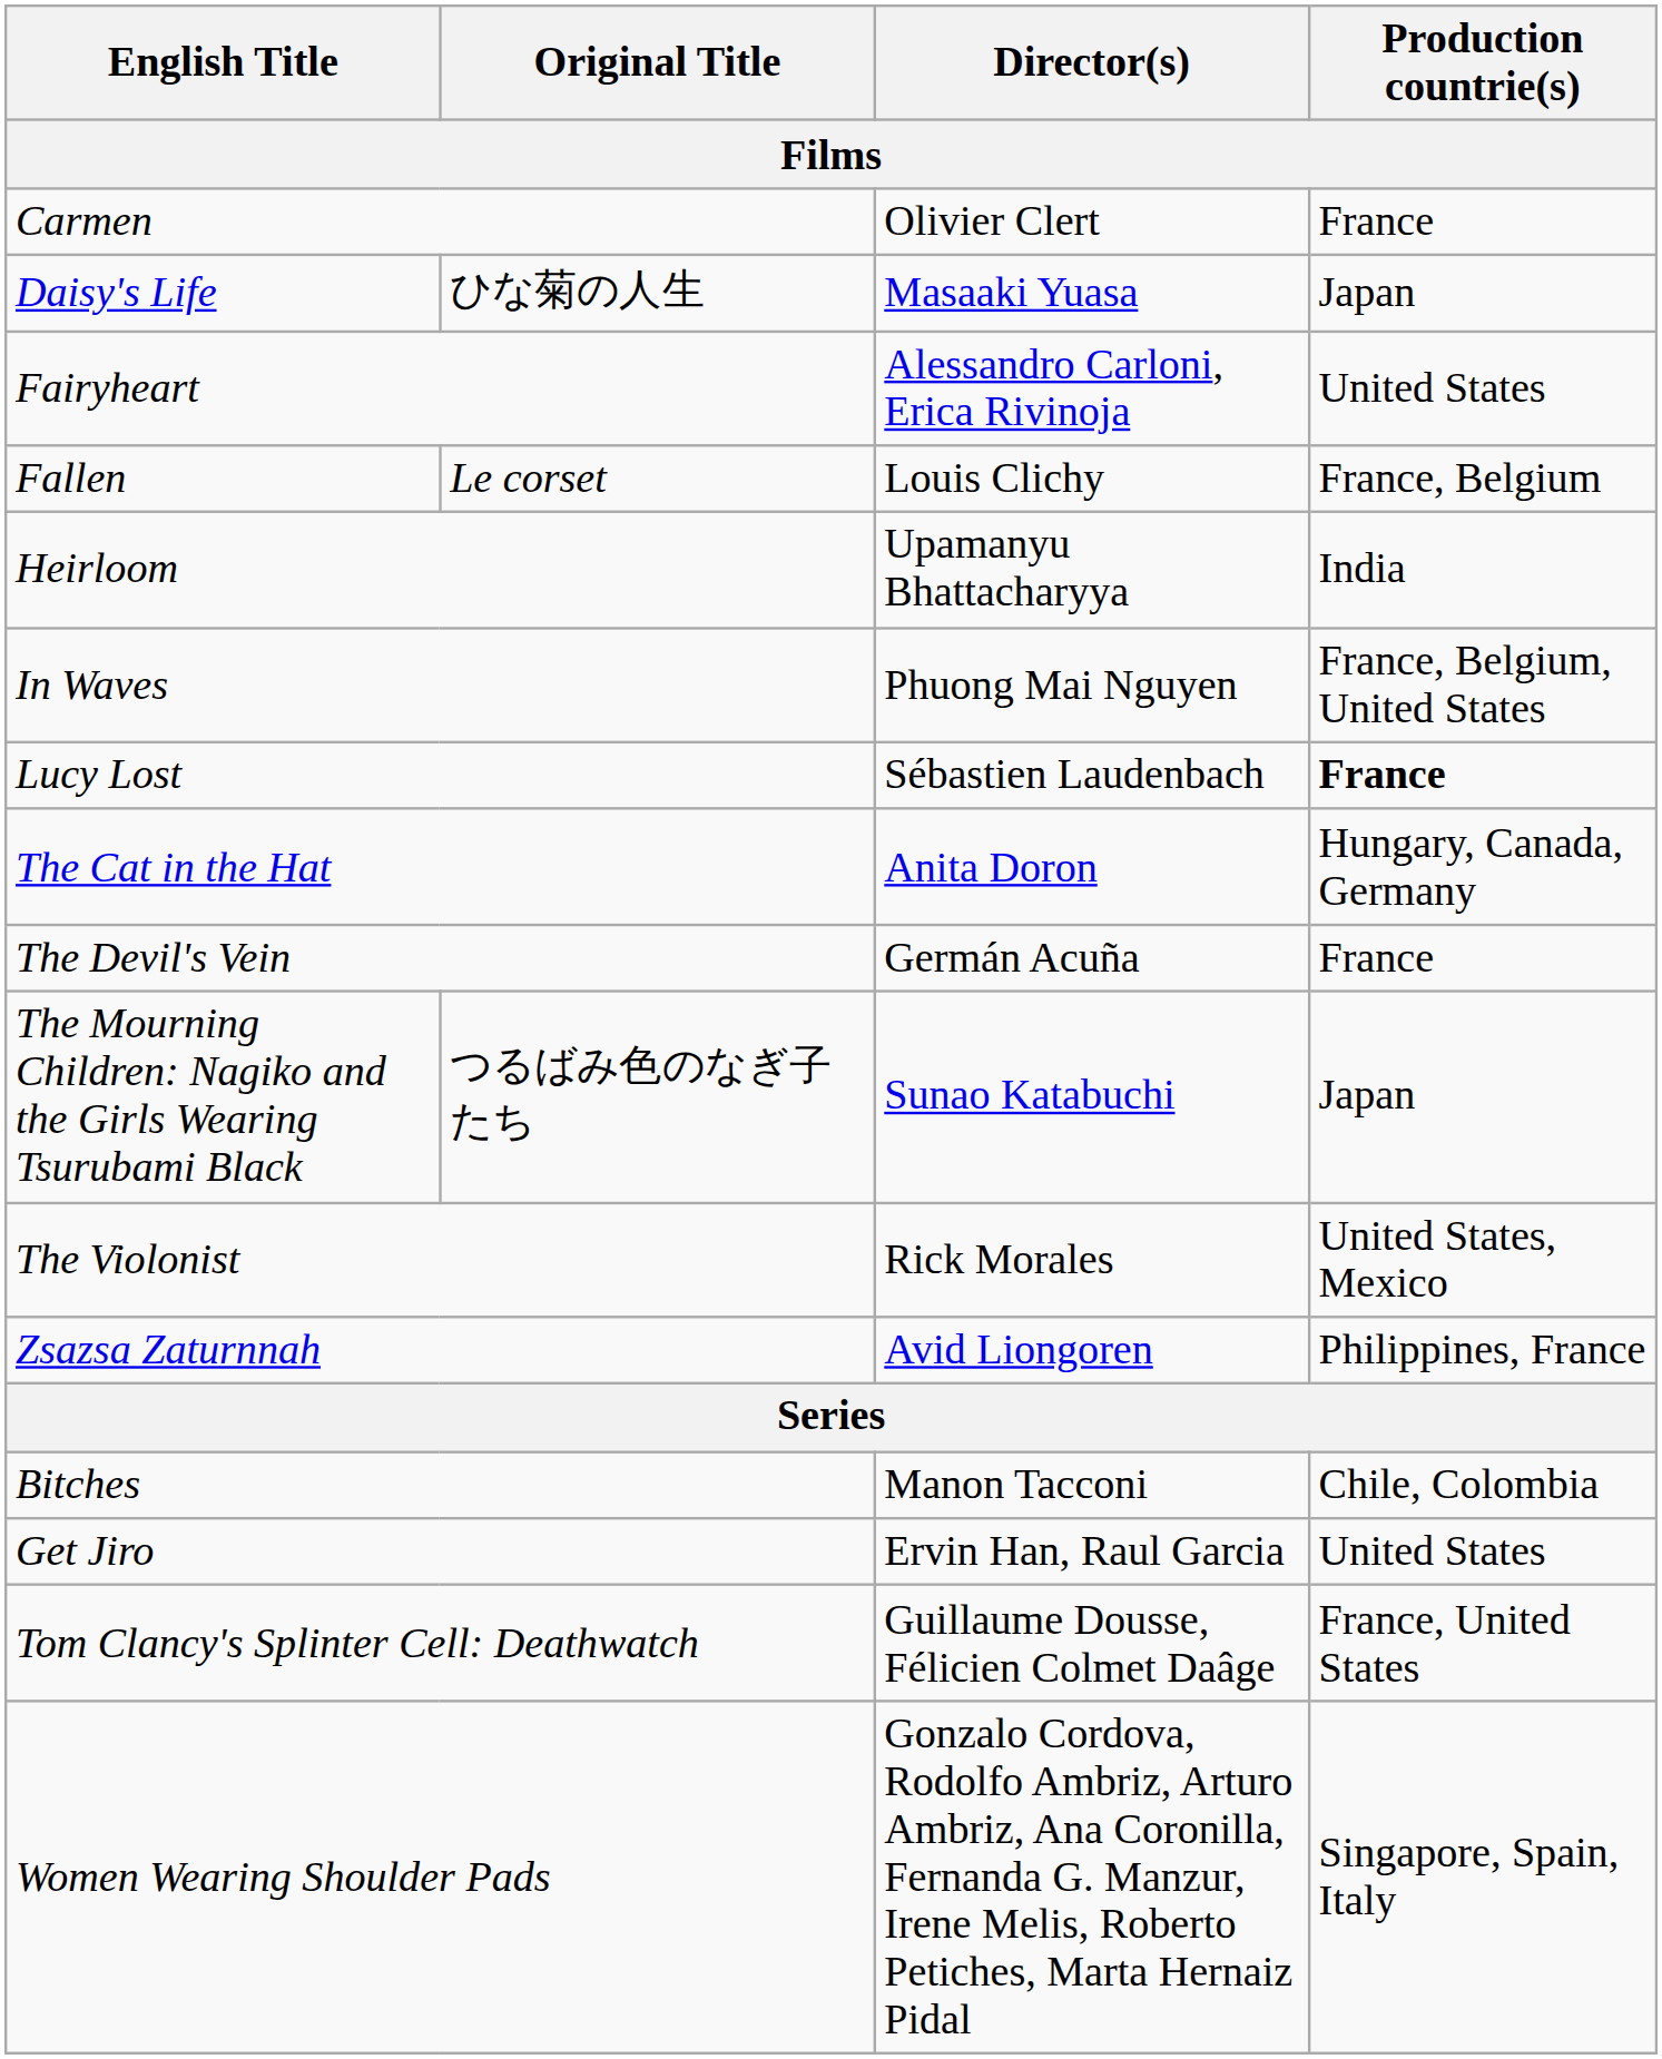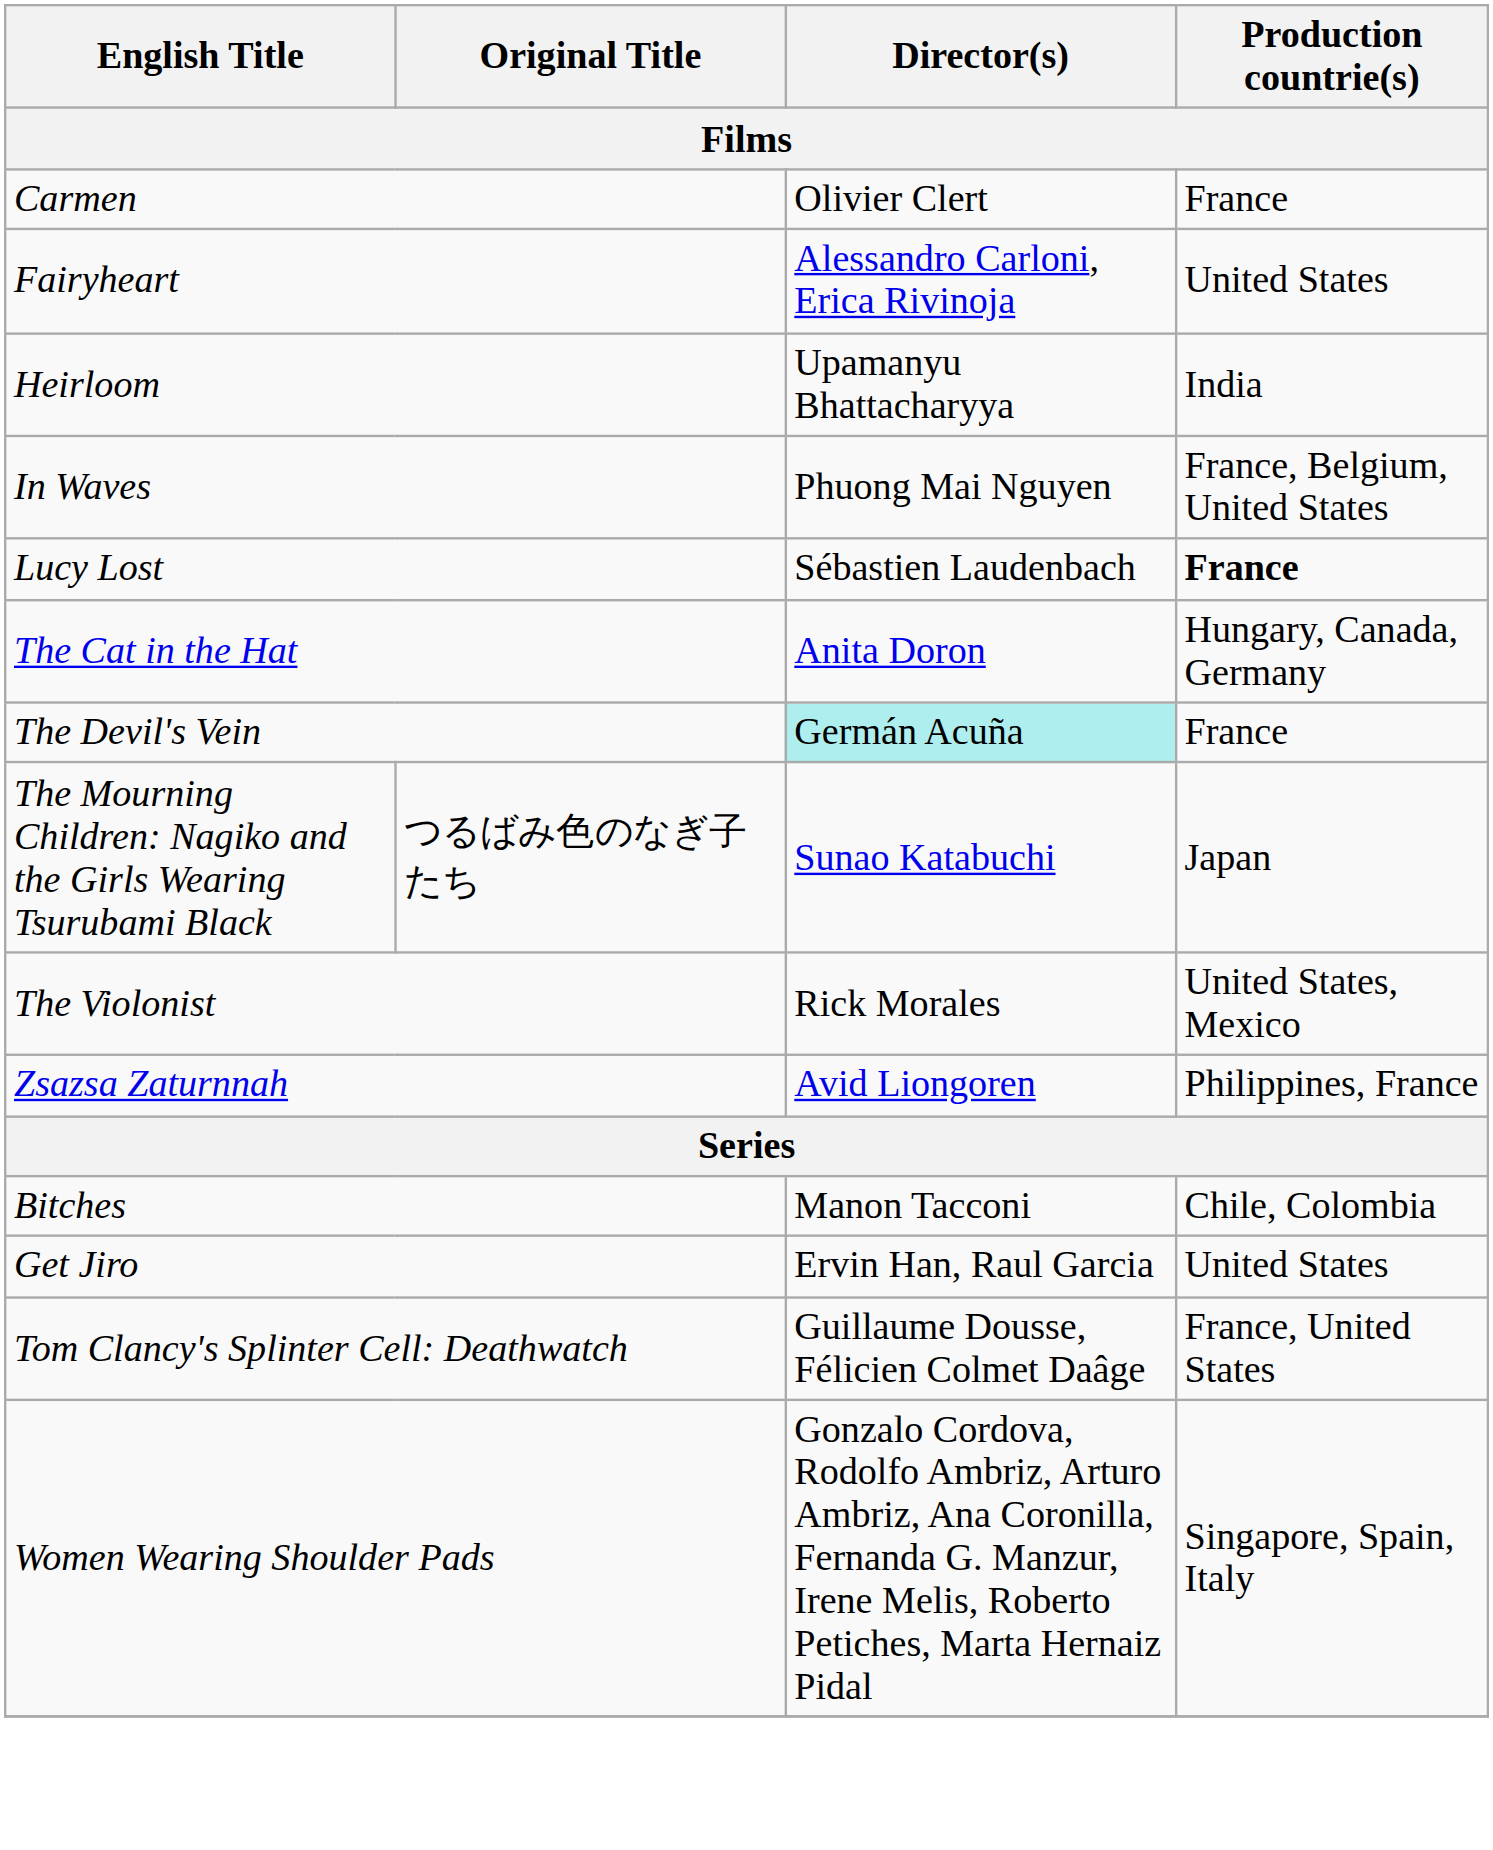- row: Daisy's Life | ひな菊の人生 | Masaaki Yuasa | Japan
- row: Fallen | Le corset | Louis Clichy | France, Belgium
The Devil's Vein | Director(s): no background -> paleturquoise background
